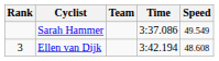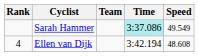Sarah Hammer | Time: no background -> paleturquoise background
Ellen van Dijk | Rank: 3 -> 4
